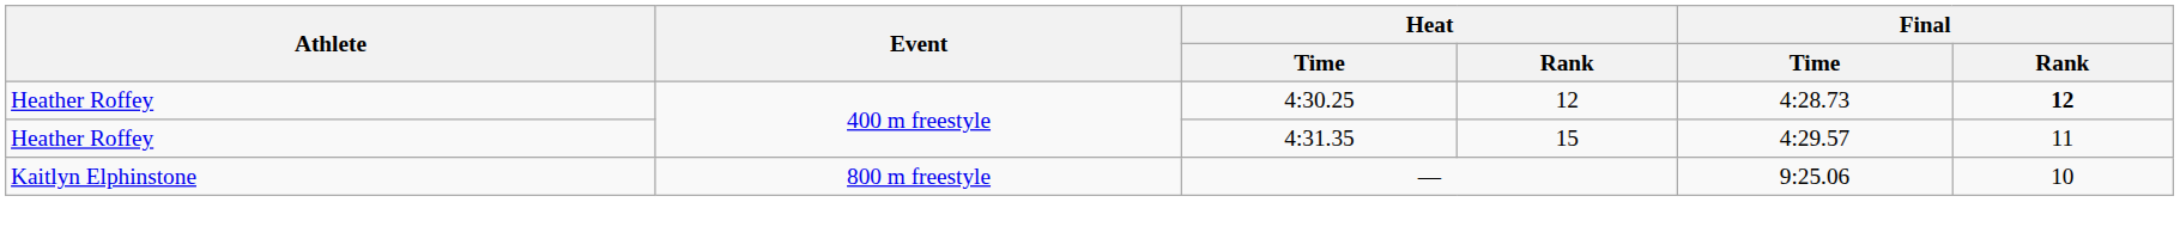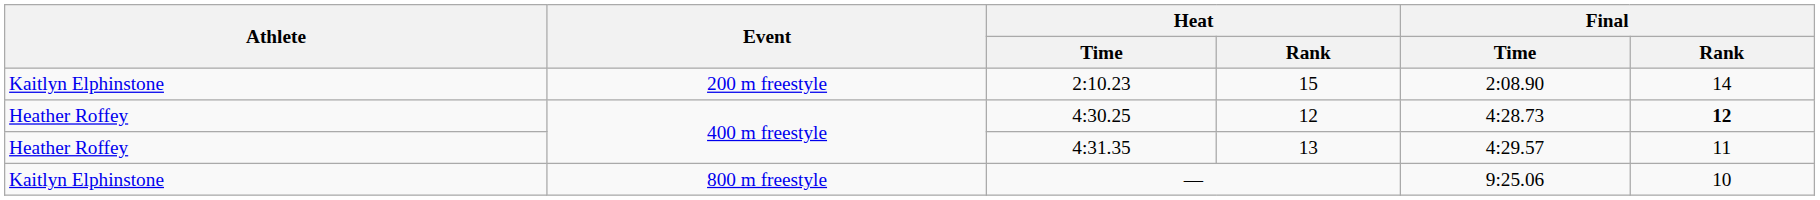+ row: Kaitlyn Elphinstone | 200 m freestyle | 2:10.23 | 15 | 2:08.90 | 14
4:31.35 | Heat / Rank: 15 -> 13
